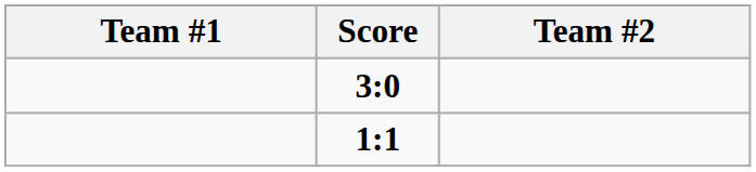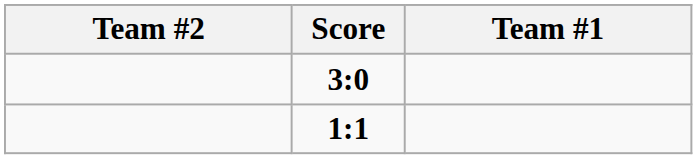columns swapped: Team #1 <-> Team #2
